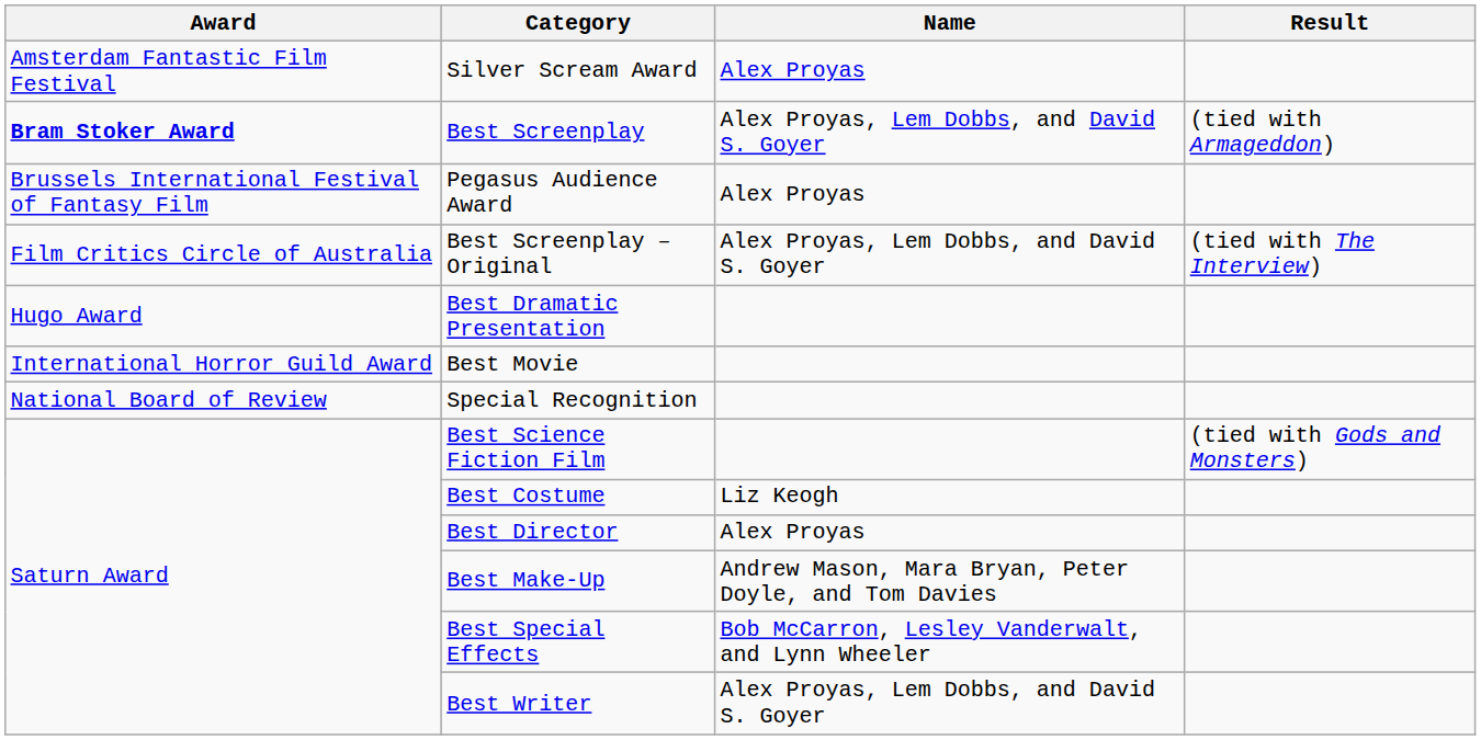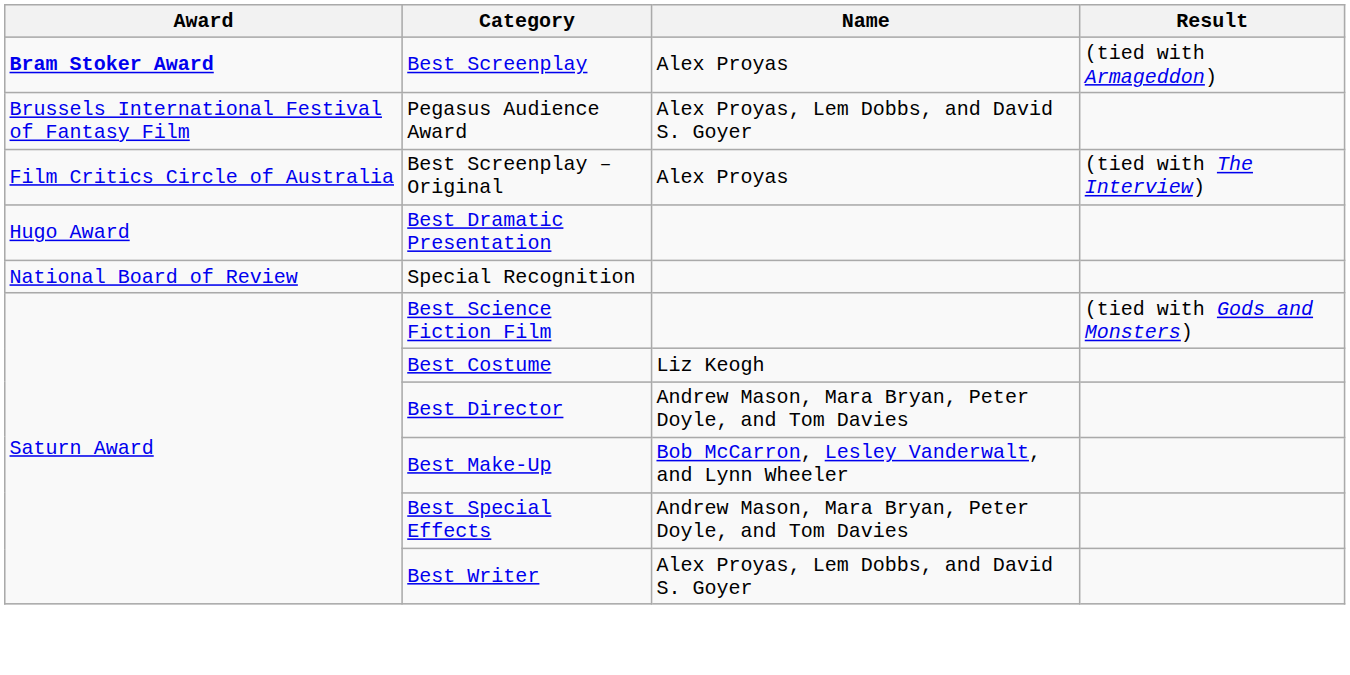- row: Amsterdam Fantastic Film Festival | Silver Scream Award | Alex Proyas
Best Screenplay | Name: Alex Proyas, Lem Dobbs, and David S. Goyer -> Alex Proyas
Pegasus Audience Award | Name: Alex Proyas -> Alex Proyas, Lem Dobbs, and David S. Goyer
Best Screenplay – Original | Name: Alex Proyas, Lem Dobbs, and David S. Goyer -> Alex Proyas
- row: International Horror Guild Award | Best Movie
Best Director | Name: Alex Proyas -> Andrew Mason, Mara Bryan, Peter Doyle, and Tom Davies
Best Make-Up | Name: Andrew Mason, Mara Bryan, Peter Doyle, and Tom Davies -> Bob McCarron, Lesley Vanderwalt, and Lynn Wheeler
Best Special Effects | Name: Bob McCarron, Lesley Vanderwalt, and Lynn Wheeler -> Andrew Mason, Mara Bryan, Peter Doyle, and Tom Davies
